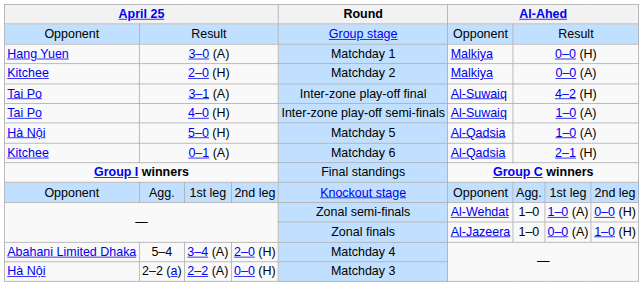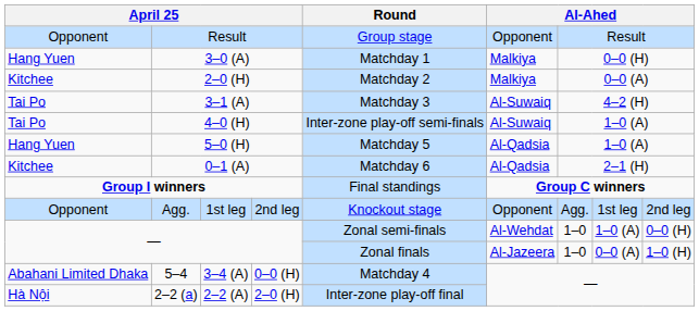3–1 (A) | Round: Inter-zone play-off final -> Matchday 3
5–0 (H) | column 1: Hà Nội -> Hang Yuen
5–4 | column 4: 2–0 (H) -> 0–0 (H)
2–2 (a) | column 4: 0–0 (H) -> 2–0 (H)
2–2 (a) | Round: Matchday 3 -> Inter-zone play-off final
